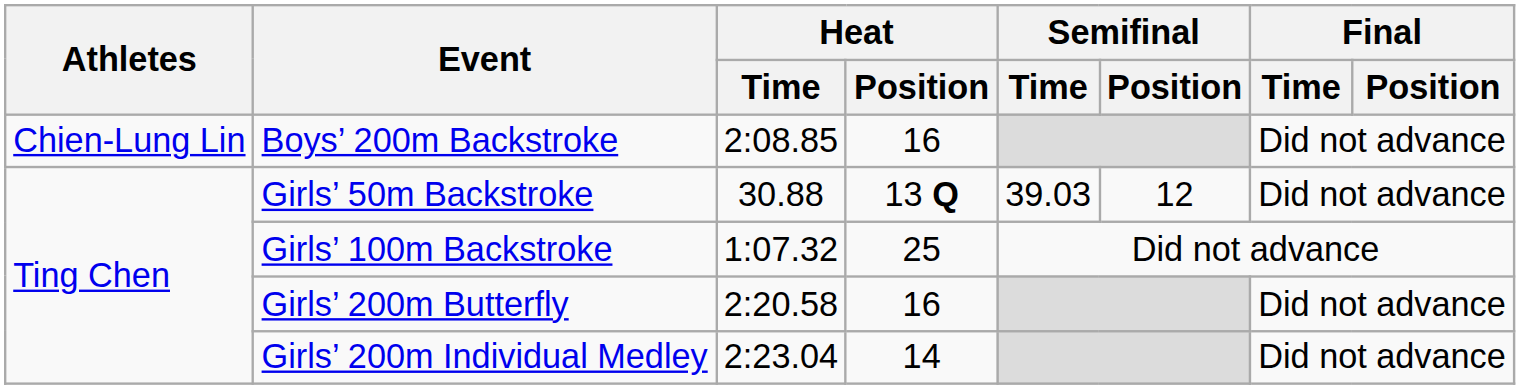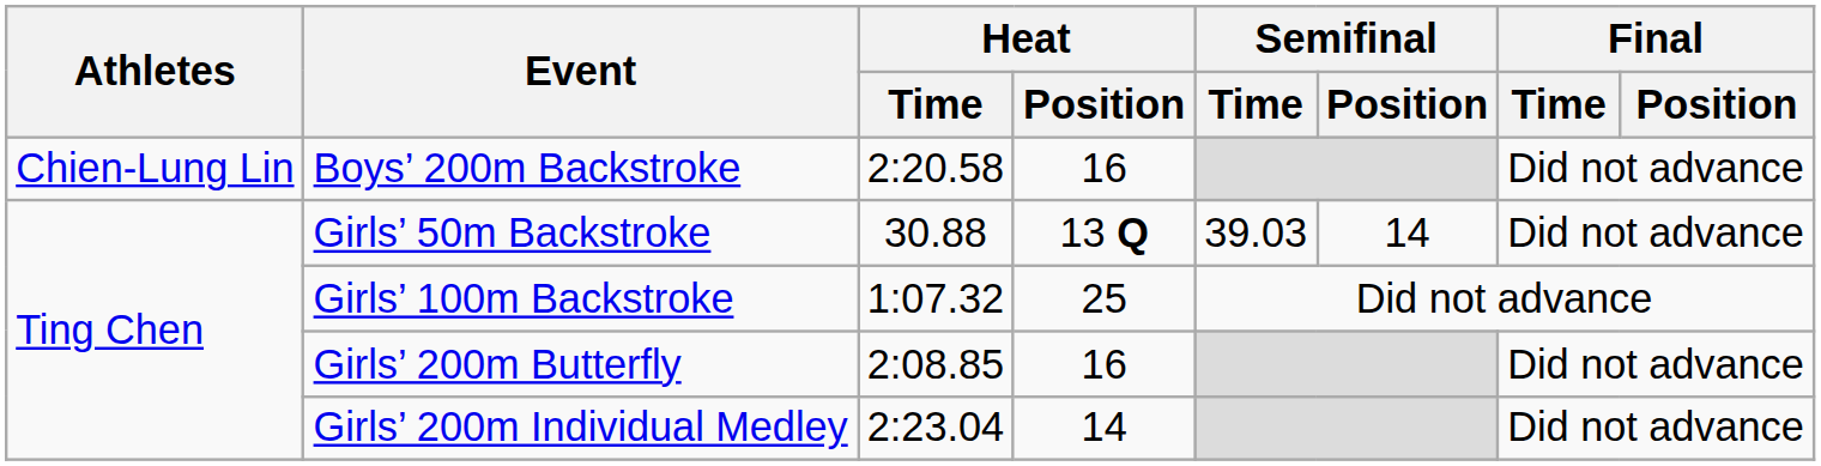Boys’ 200m Backstroke | Heat / Time: 2:08.85 -> 2:20.58
Girls’ 50m Backstroke | Semifinal / Position: 12 -> 14
Girls’ 200m Butterfly | Heat / Time: 2:20.58 -> 2:08.85
